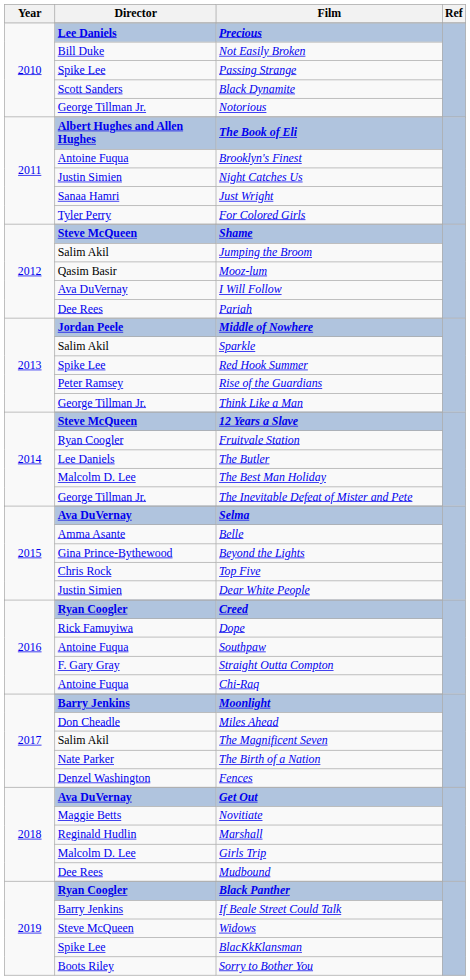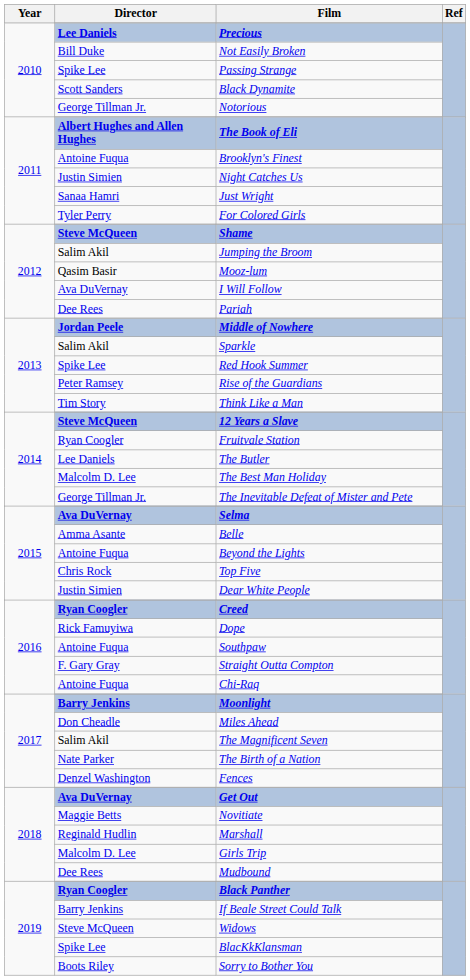Think Like a Man | Director: George Tillman Jr. -> Tim Story
Beyond the Lights | Director: Gina Prince-Bythewood -> Antoine Fuqua
